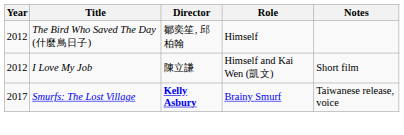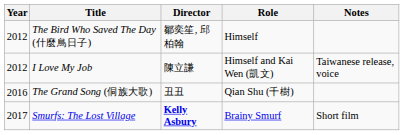I Love My Job | Notes: Short film -> Taiwanese release, voice
+ row: 2016 | The Grand Song (侗族大歌) | 丑丑 | Qian Shu (千樹)
Smurfs: The Lost Village | Notes: Taiwanese release, voice -> Short film
